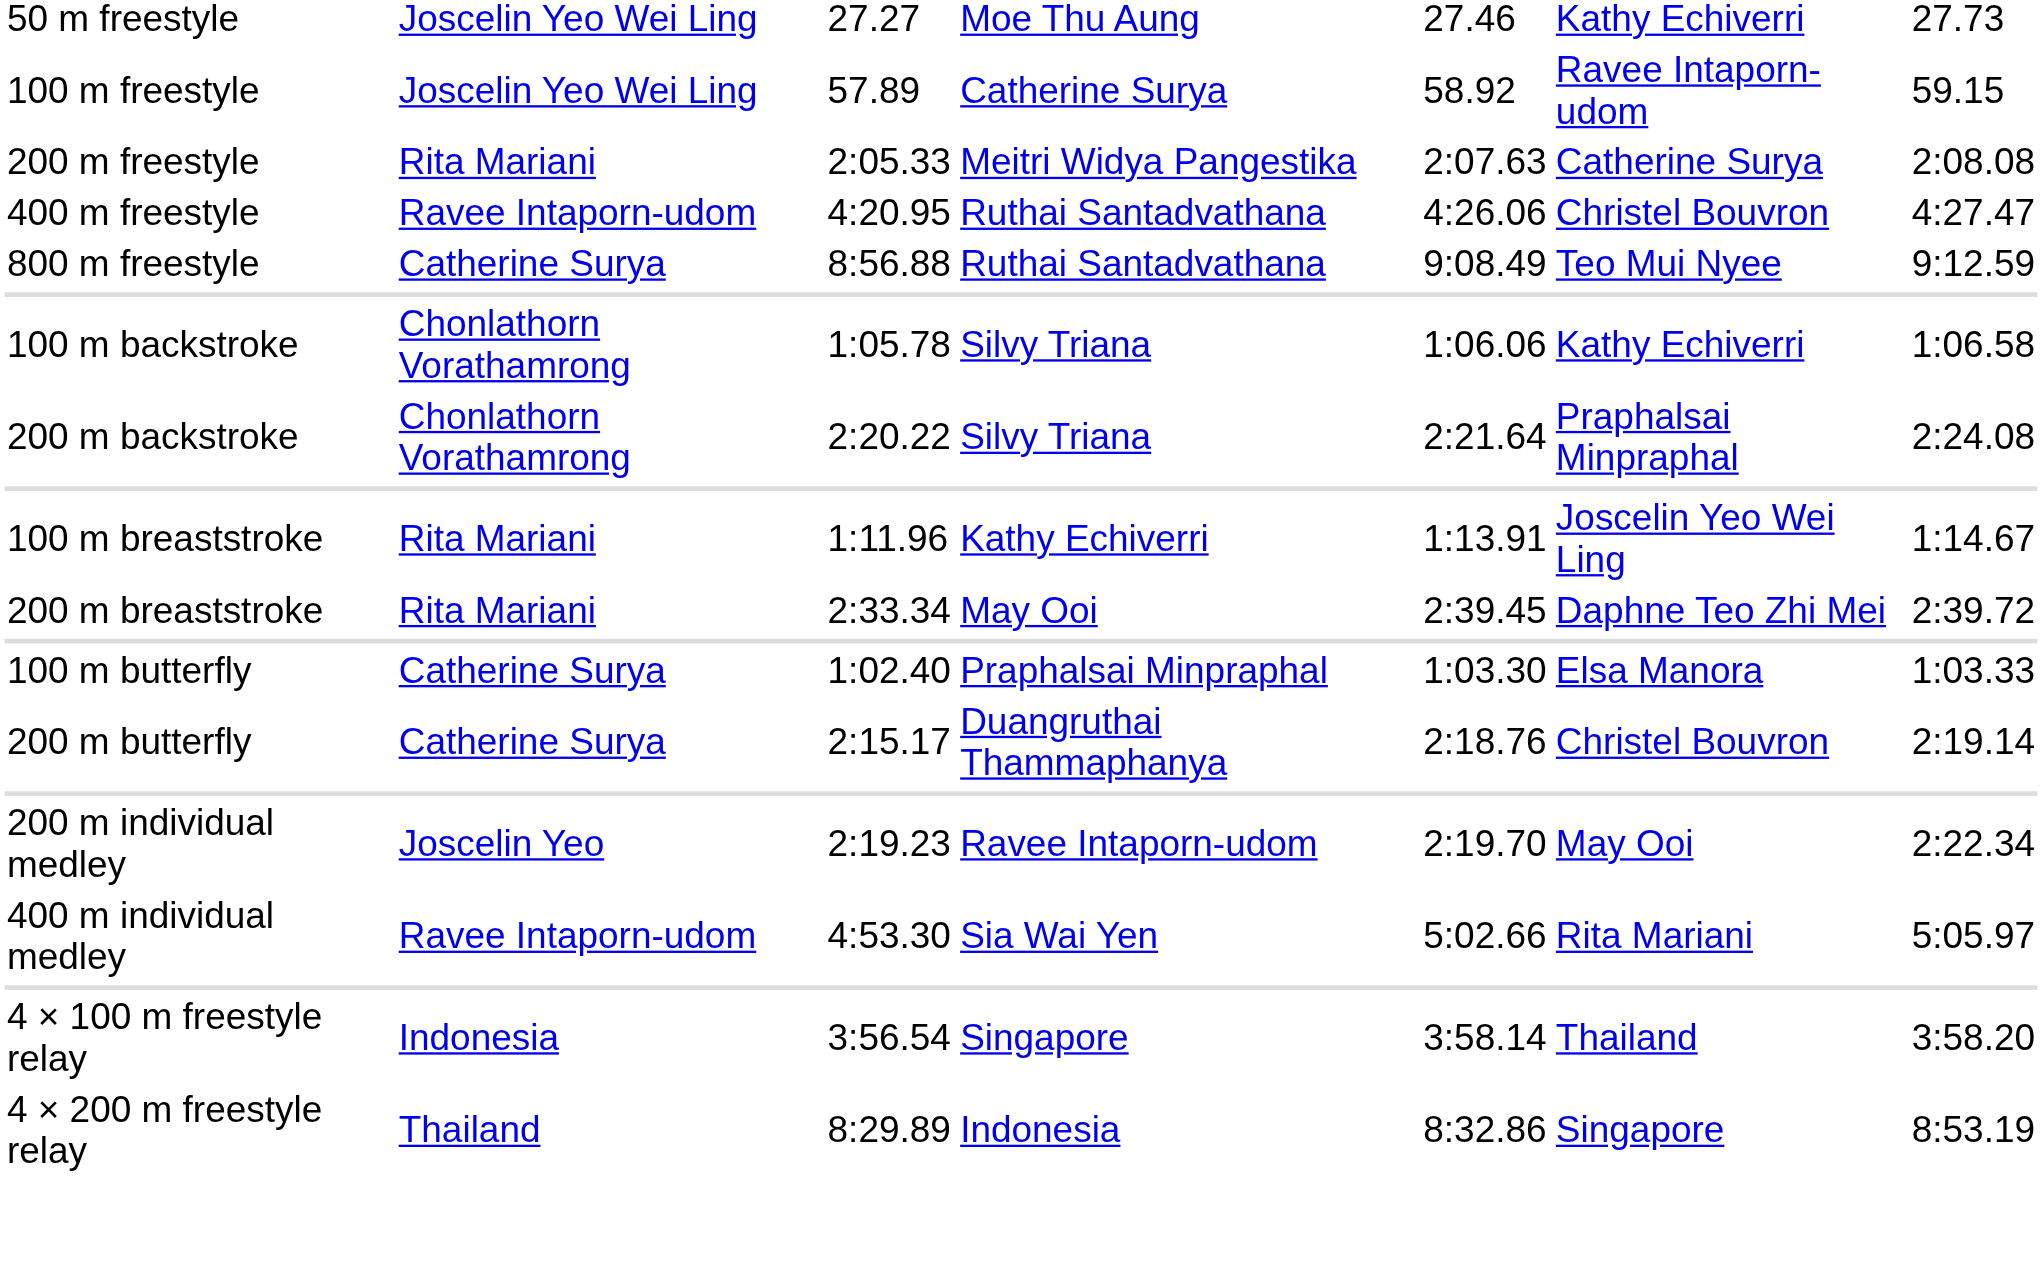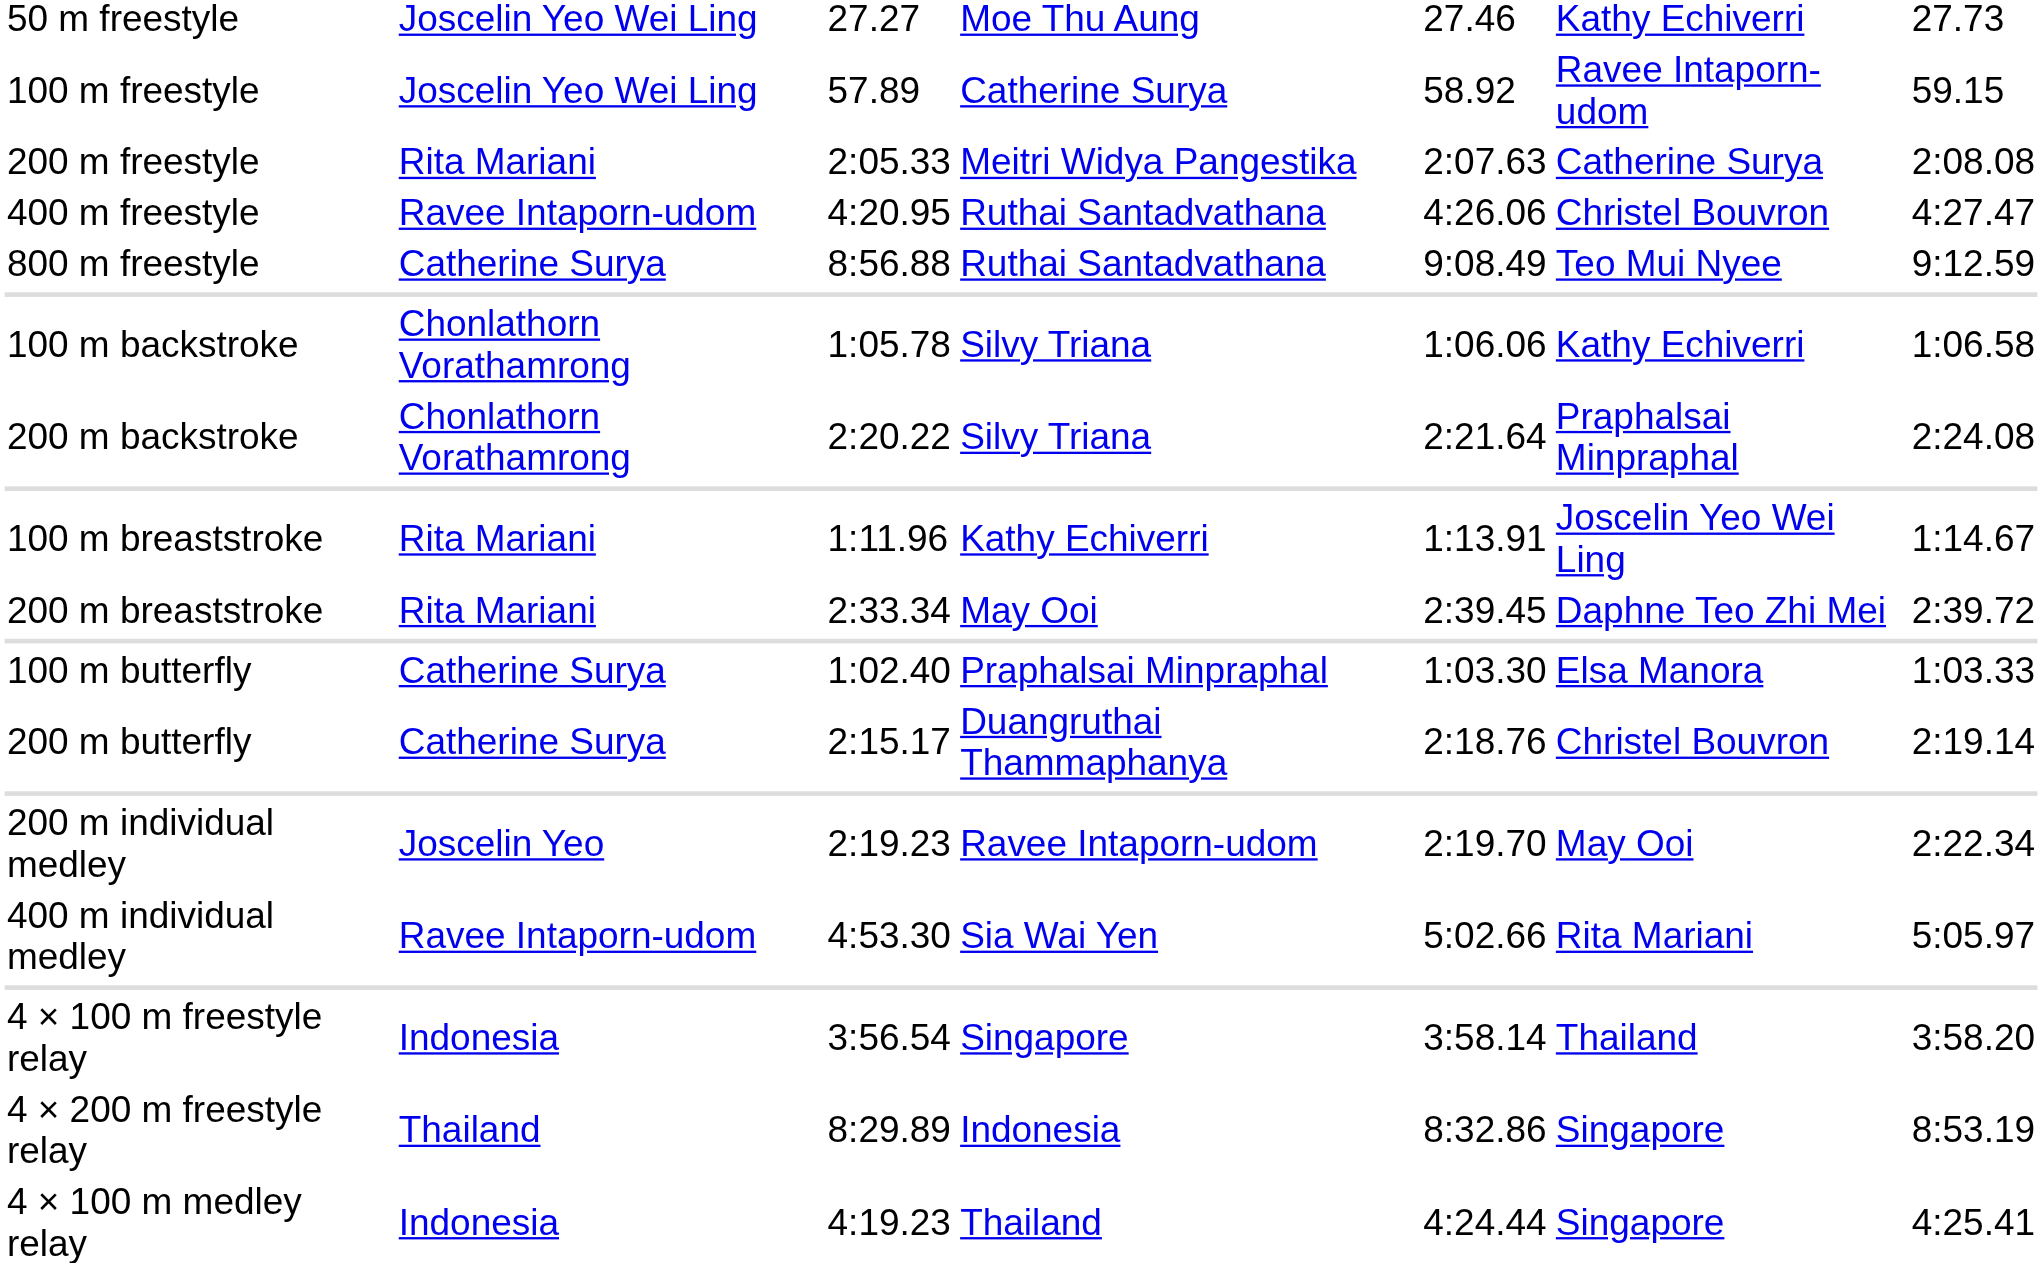+ row: 4 × 100 m medley relay | Indonesia | 4:19.23 | Thailand | 4:24.44 | Singapore | 4:25.41
